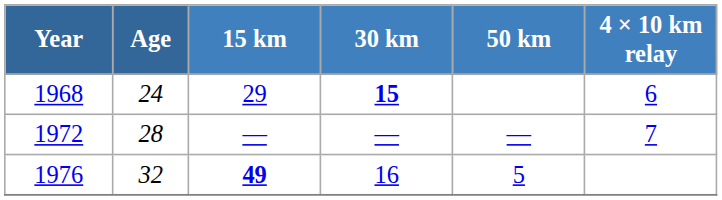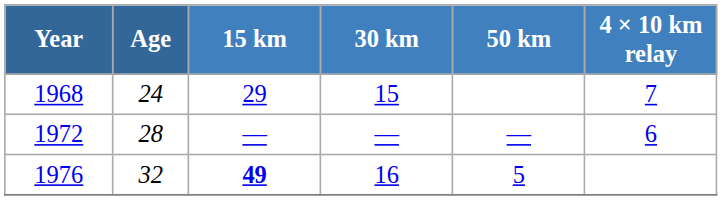1968 | 30 km: bold -> normal
1968 | 4 × 10 km relay: 6 -> 7
1972 | 4 × 10 km relay: 7 -> 6
